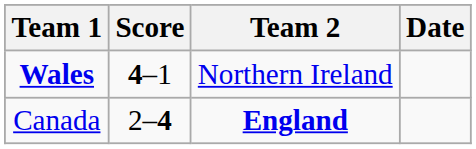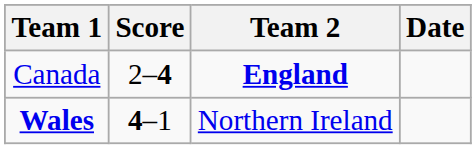rows swapped: Wales <-> Canada
